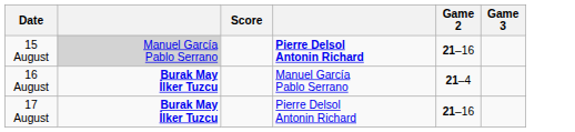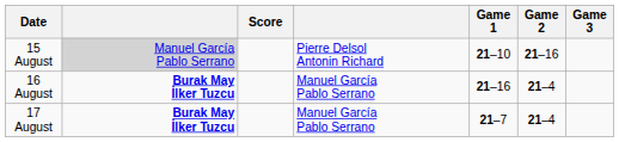+ column: Game 1 | 21–10 | 21–16 | 21–7
15 August | column 4: bold -> normal
17 August | column 4: Pierre Delsol Antonin Richard -> Manuel García Pablo Serrano
17 August | Game 2: 21–16 -> 21–4
